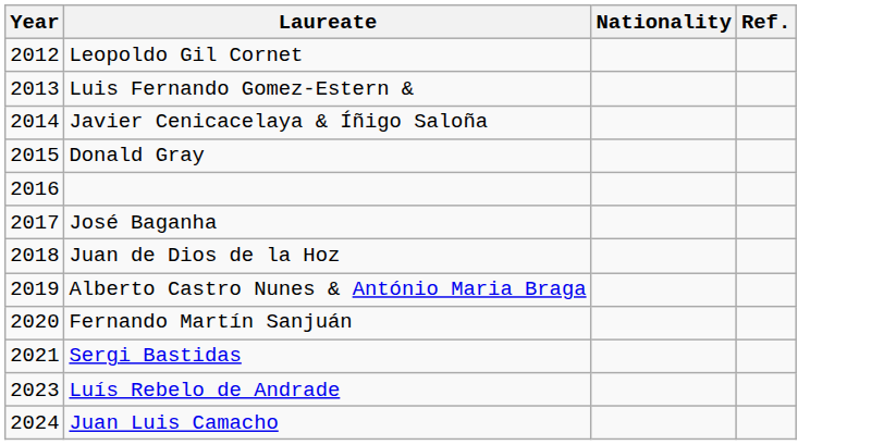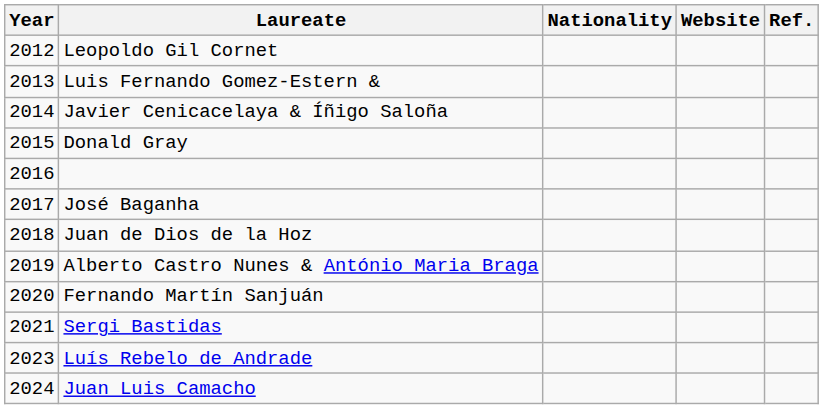+ column: Website
